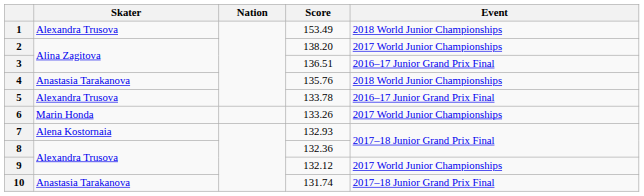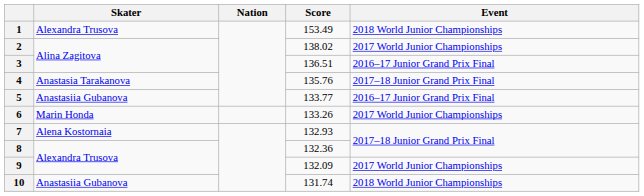2 | Score: 138.20 -> 138.02
4 | Event: 2018 World Junior Championships -> 2017–18 Junior Grand Prix Final
5 | Skater: Alexandra Trusova -> Anastasiia Gubanova
5 | Score: 133.78 -> 133.77
9 | Score: 132.12 -> 132.09
10 | Skater: Anastasia Tarakanova -> Anastasiia Gubanova
10 | Event: 2017–18 Junior Grand Prix Final -> 2018 World Junior Championships
